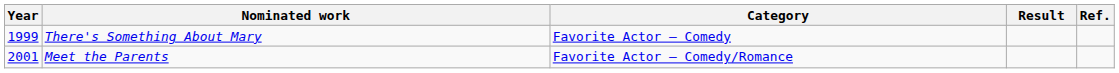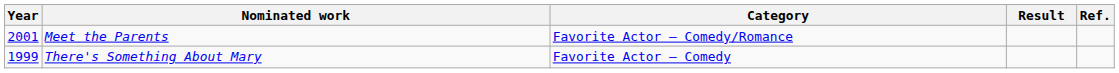rows swapped: There's Something About Mary <-> Meet the Parents
